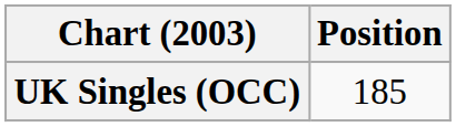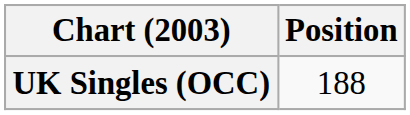UK Singles (OCC) | Position: 185 -> 188
